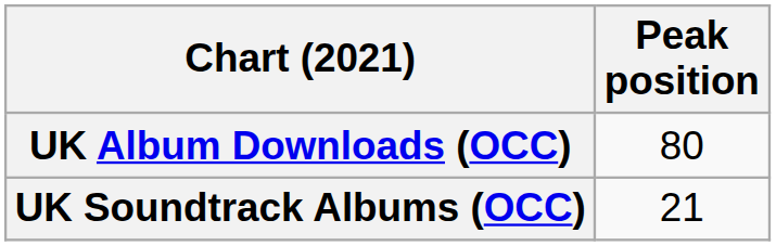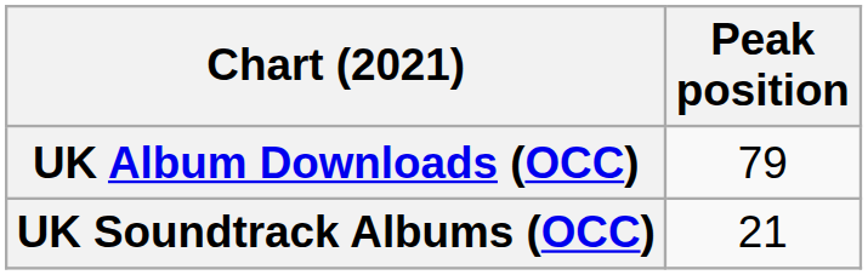UK Album Downloads (OCC) | Peak position: 80 -> 79
